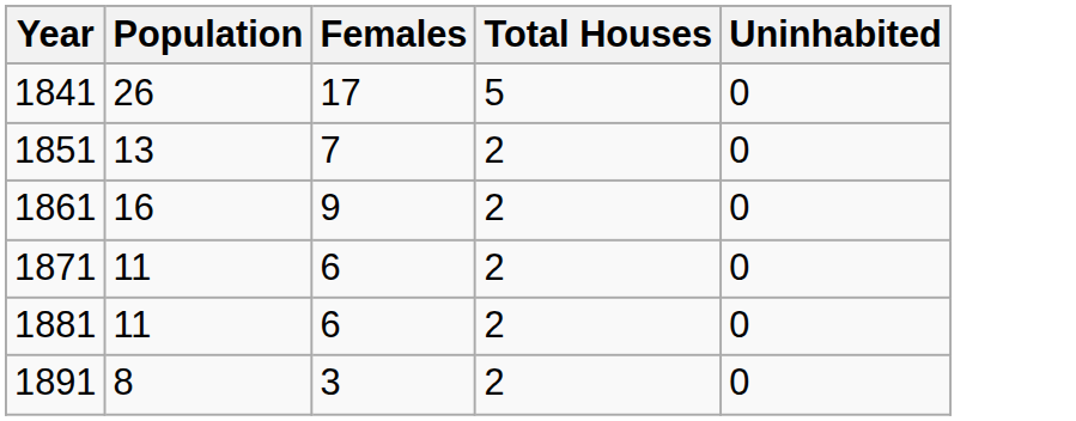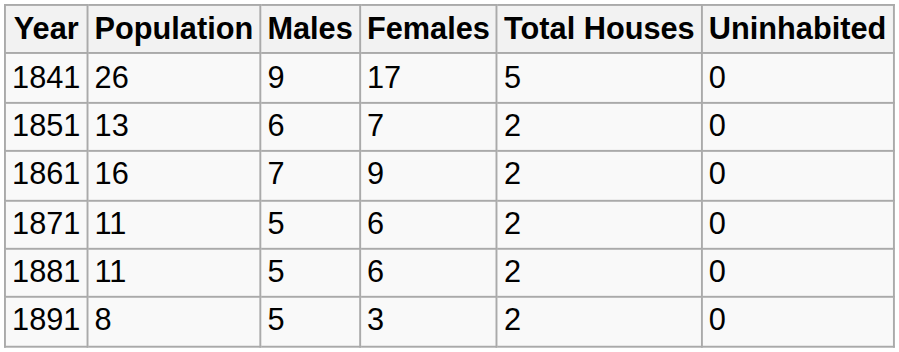+ column: Males | 9 | 6 | 7 | 5 | 5 | 5
